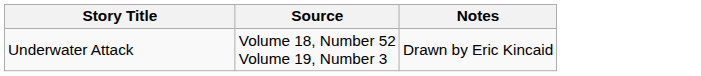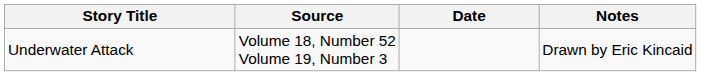+ column: Date
